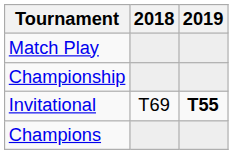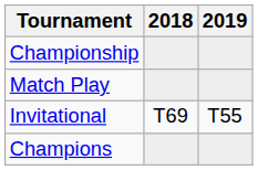rows swapped: Championship <-> Match Play
Invitational | 2019: bold -> normal
